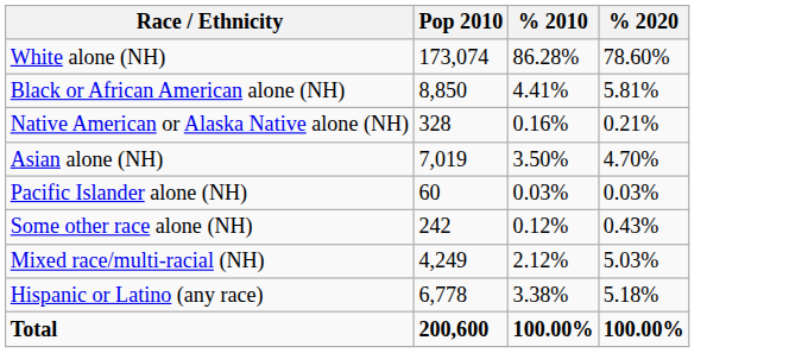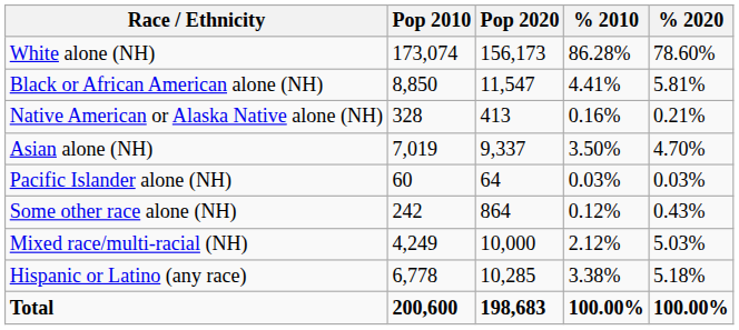+ column: Pop 2020 | 156,173 | 11,547 | 413 | 9,337 | 64 | 864 | 10,000 | 10,285 | 198,683
